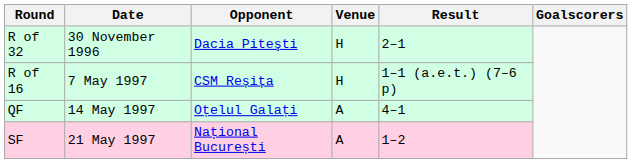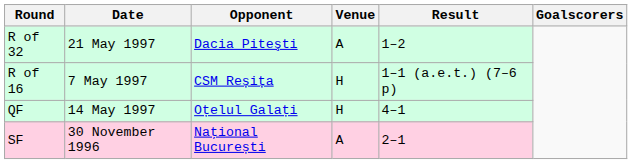R of 32 | Date: 30 November 1996 -> 21 May 1997
R of 32 | Venue: H -> A
R of 32 | Result: 2–1 -> 1–2
QF | Venue: A -> H
SF | Date: 21 May 1997 -> 30 November 1996
SF | Result: 1–2 -> 2–1
